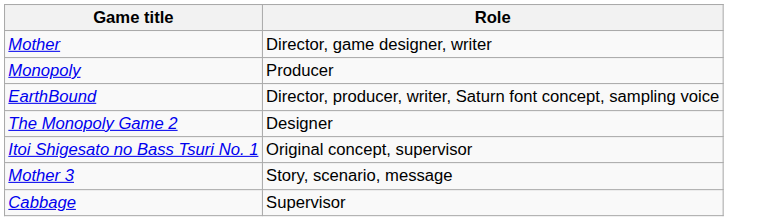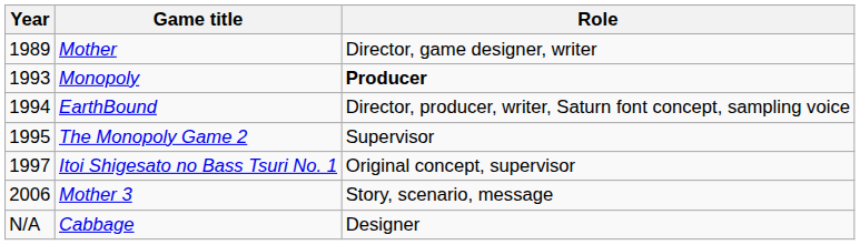+ column: Year | 1989 | 1993 | 1994 | 1995 | 1997 | 2006 | N/A
Monopoly | Role: normal -> bold
The Monopoly Game 2 | Role: Designer -> Supervisor
Cabbage | Role: Supervisor -> Designer
